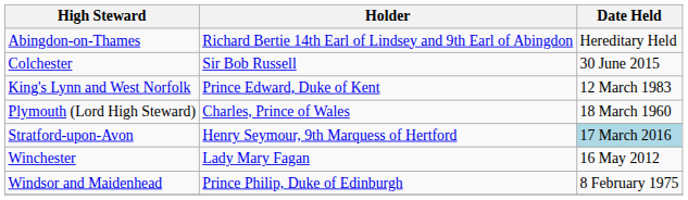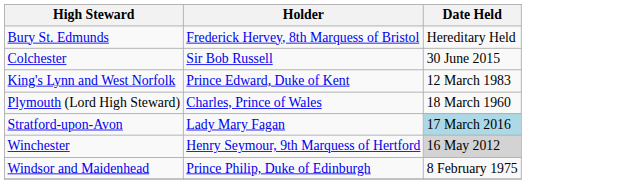- row: Abingdon-on-Thames | Richard Bertie 14th Earl of Lindsey and 9th Earl of Abingdon | Hereditary Held
+ row: Bury St. Edmunds | Frederick Hervey, 8th Marquess of Bristol | Hereditary Held
Stratford-upon-Avon | Holder: Henry Seymour, 9th Marquess of Hertford -> Lady Mary Fagan
Winchester | Holder: Lady Mary Fagan -> Henry Seymour, 9th Marquess of Hertford
Winchester | Date Held: no background -> lightgrey background
